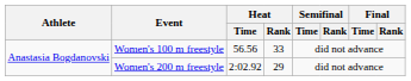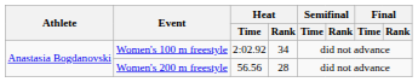Women's 100 m freestyle | Heat / Time: 56.56 -> 2:02.92
Women's 100 m freestyle | Heat / Rank: 33 -> 34
Women's 200 m freestyle | Heat / Time: 2:02.92 -> 56.56
Women's 200 m freestyle | Heat / Rank: 29 -> 28
